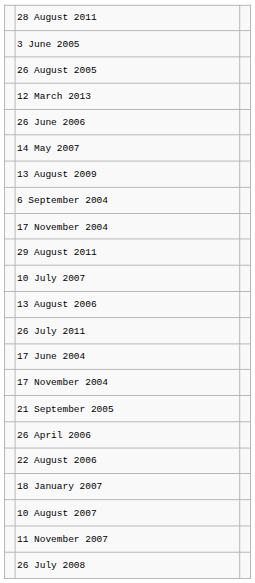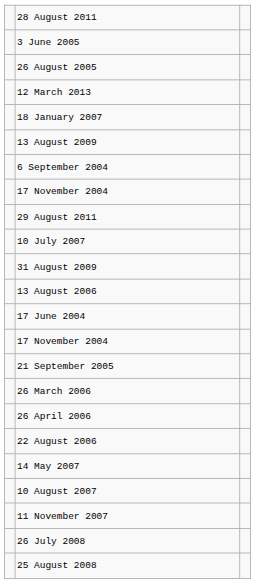- row: 26 June 2006
rows swapped: 14 May 2007 <-> 18 January 2007
+ row: 31 August 2009
- row: 26 July 2011
+ row: 26 March 2006
+ row: 25 August 2008
